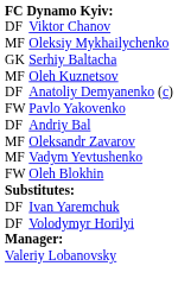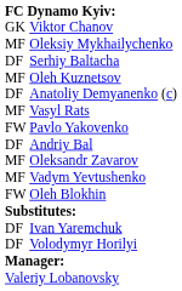Viktor Chanov | column 1: DF -> GK
Serhiy Baltacha | column 1: GK -> DF
+ row: MF | Vasyl Rats
